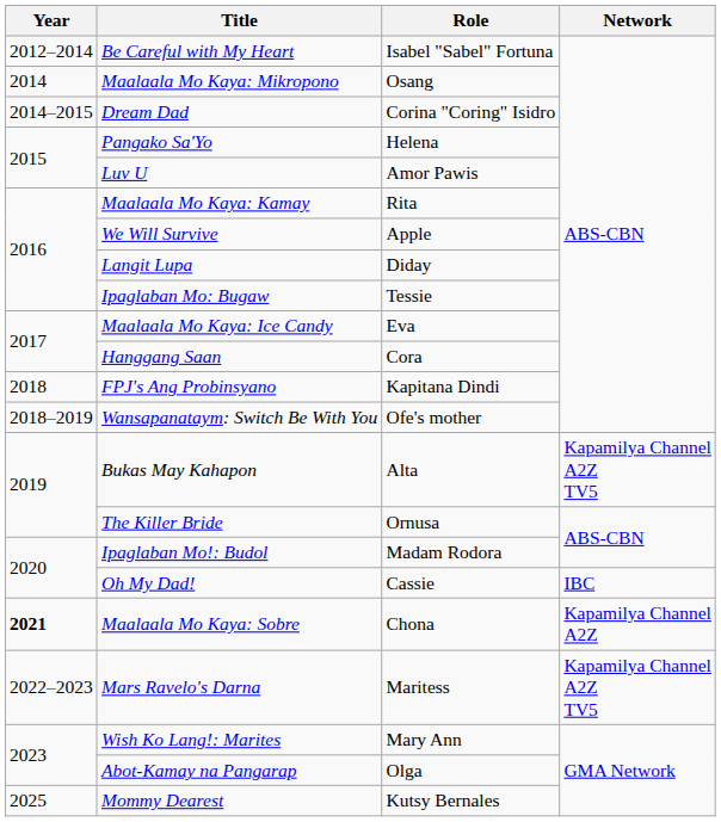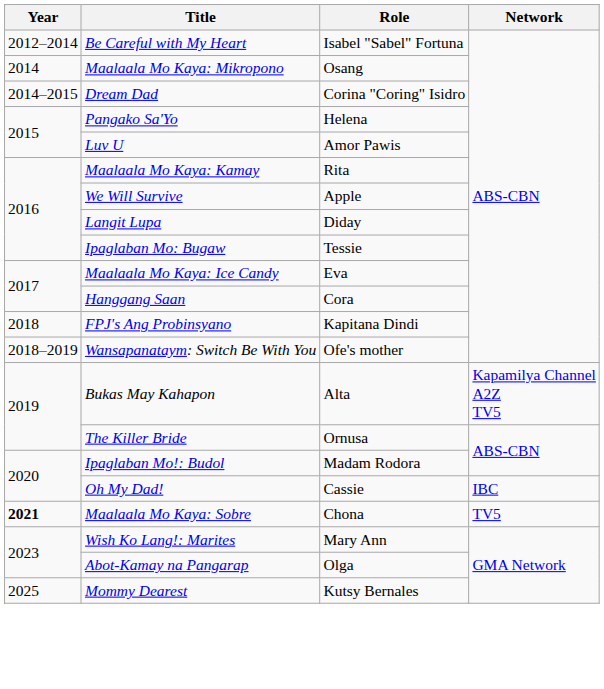Maalaala Mo Kaya: Sobre | Network: Kapamilya Channel A2Z -> TV5
- row: 2022–2023 | Mars Ravelo's Darna | Maritess | Kapamilya Channel A2Z TV5
